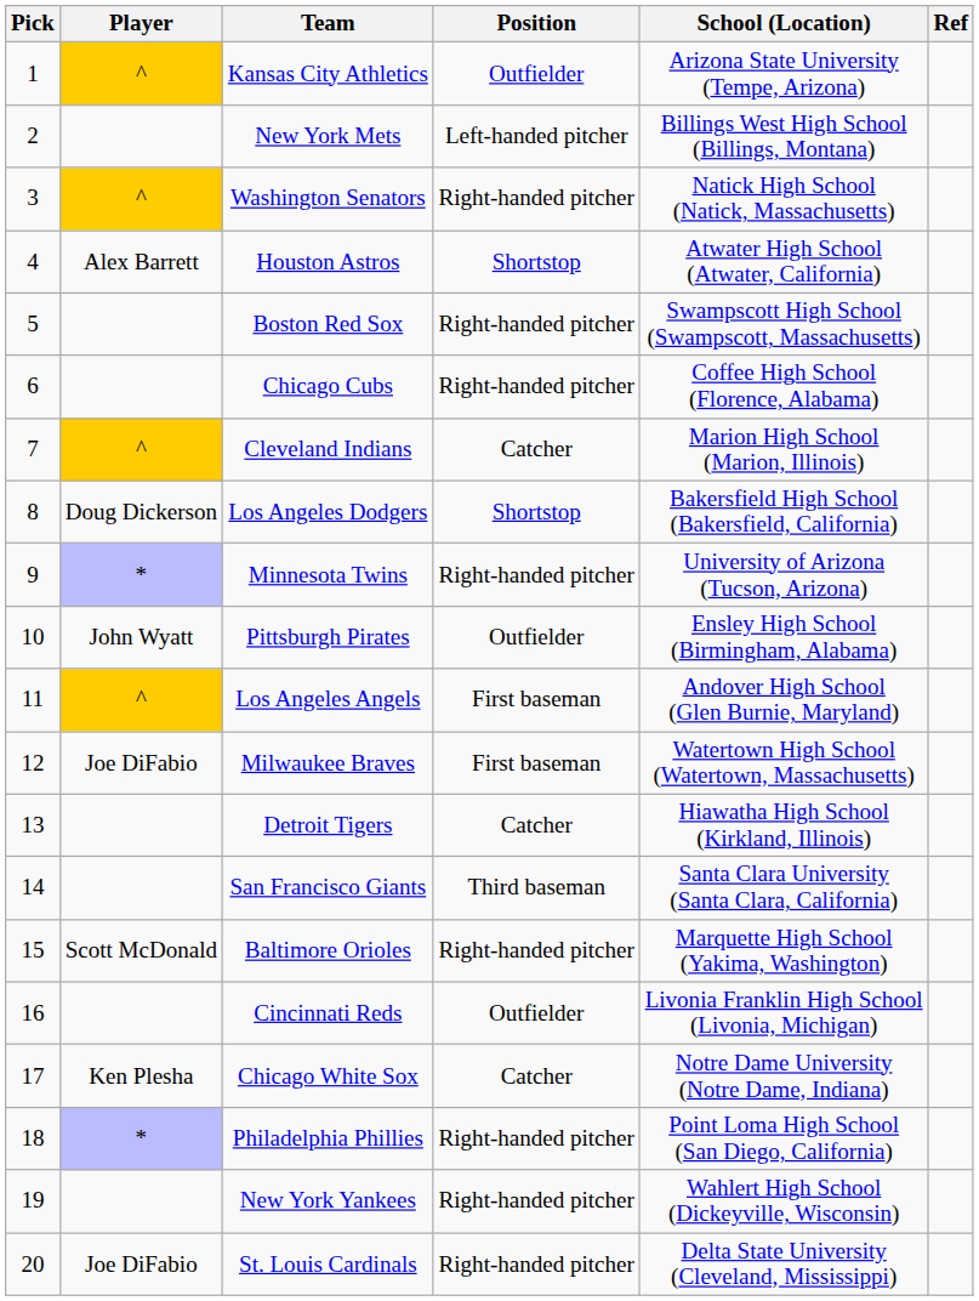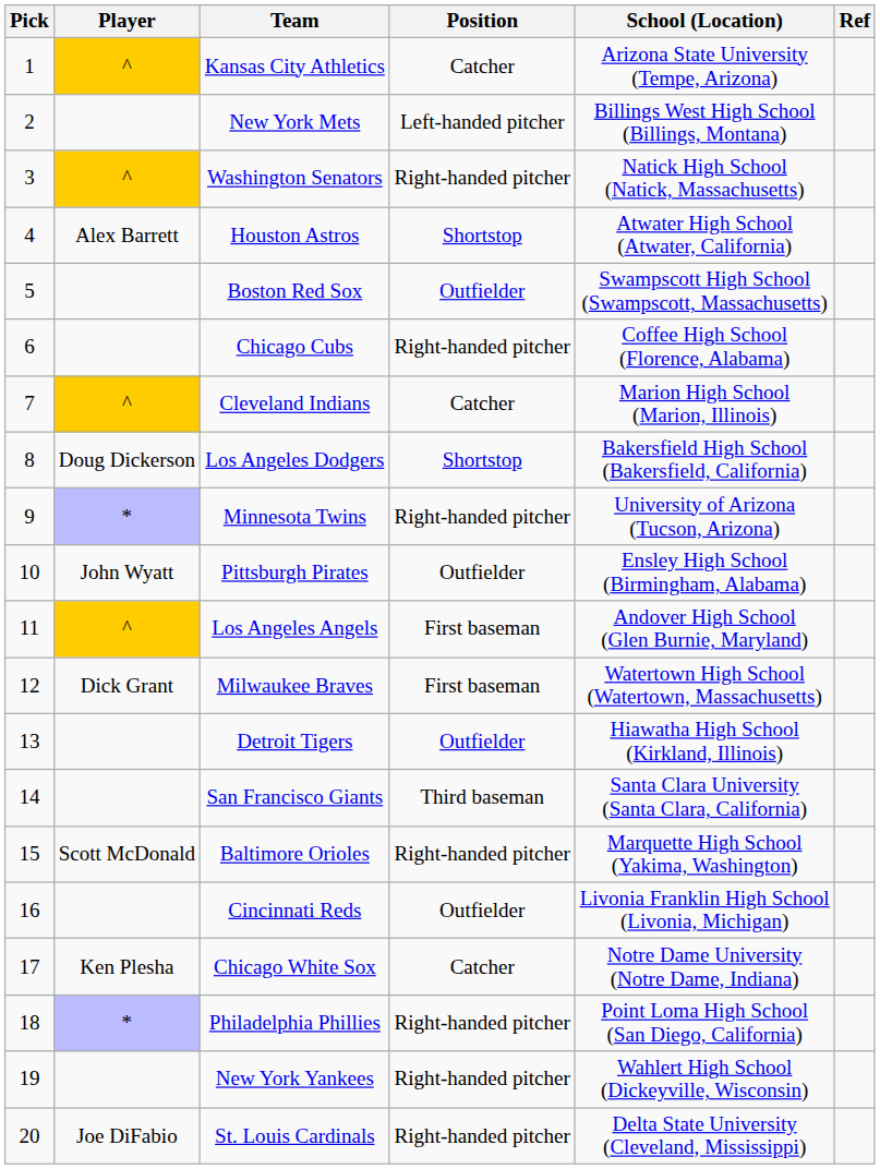Kansas City Athletics | Position: Outfielder -> Catcher
Boston Red Sox | Position: Right-handed pitcher -> Outfielder
Milwaukee Braves | Player: Joe DiFabio -> Dick Grant
Detroit Tigers | Position: Catcher -> Outfielder
